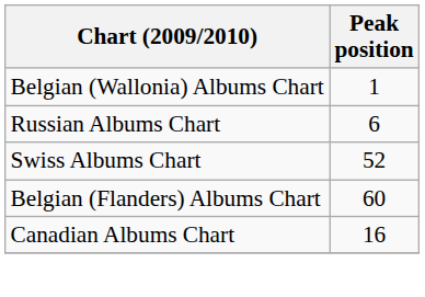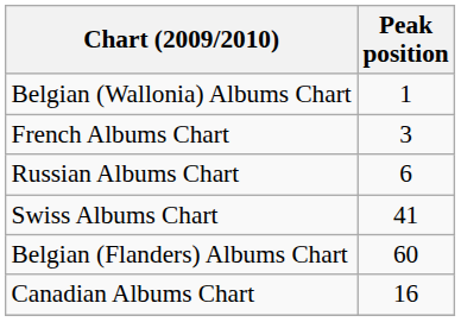+ row: French Albums Chart | 3
Swiss Albums Chart | Peak position: 52 -> 41
